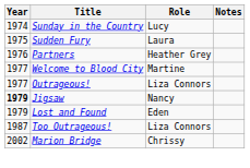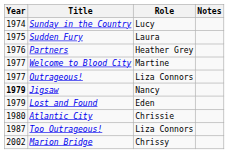+ row: 1980 | Atlantic City | Chrissie
